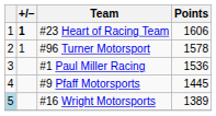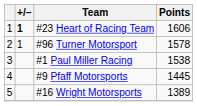#1 Paul Miller Racing | Points: 1536 -> 1538
#16 Wright Motorsports | column 1: lightblue background -> no background
